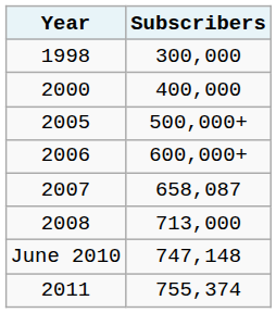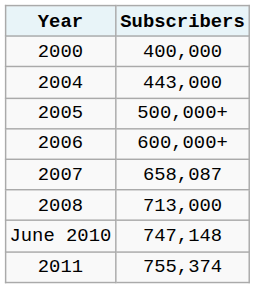- row: 1998 | 300,000
+ row: 2004 | 443,000
